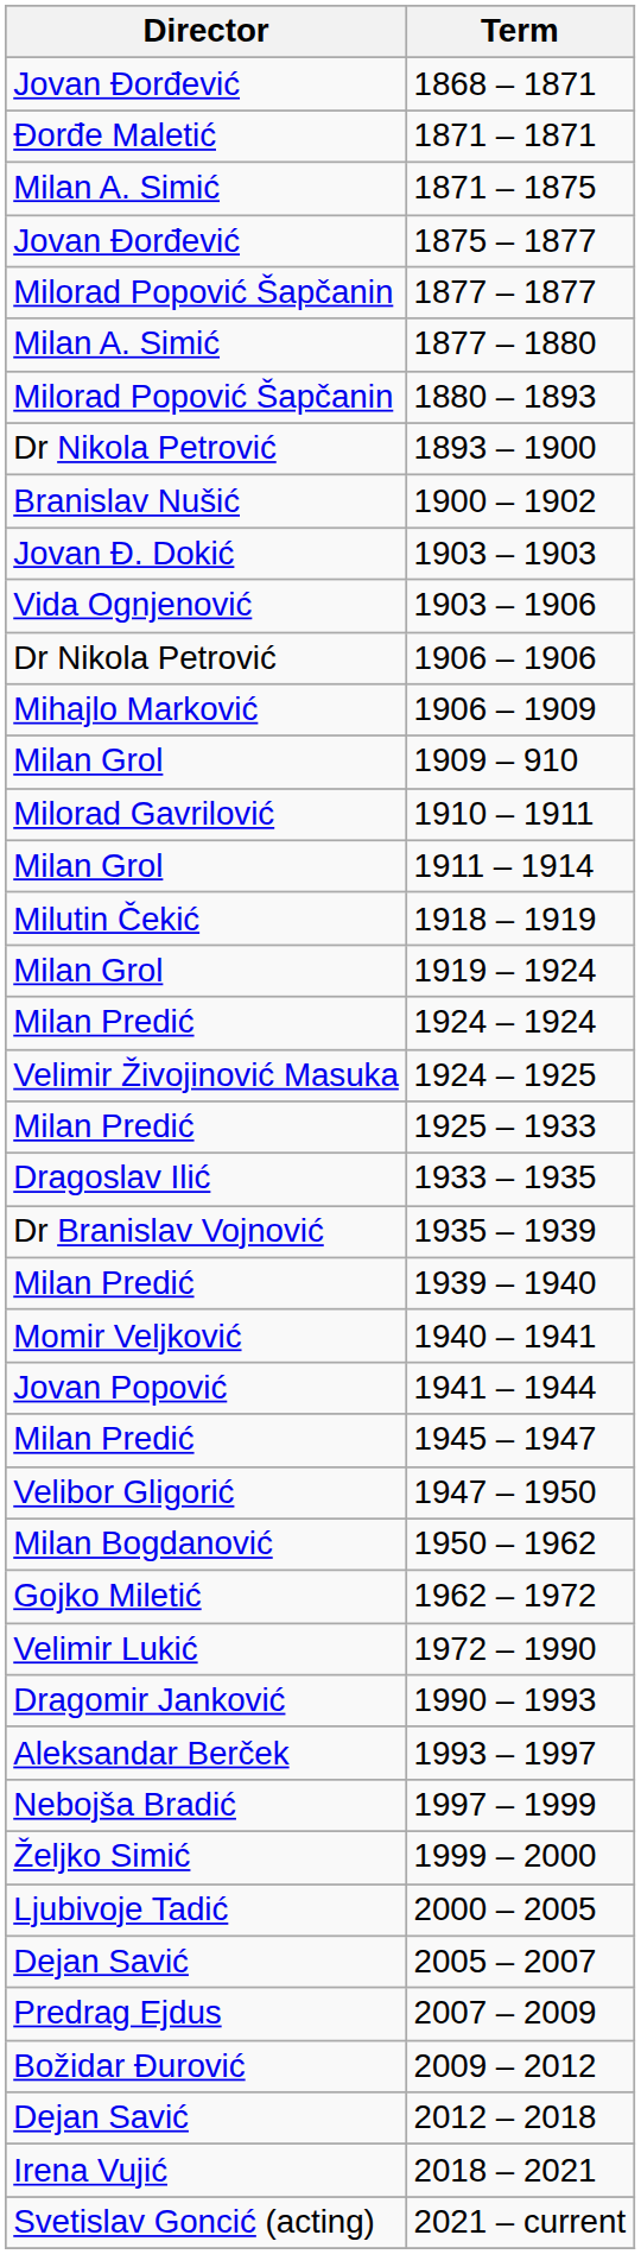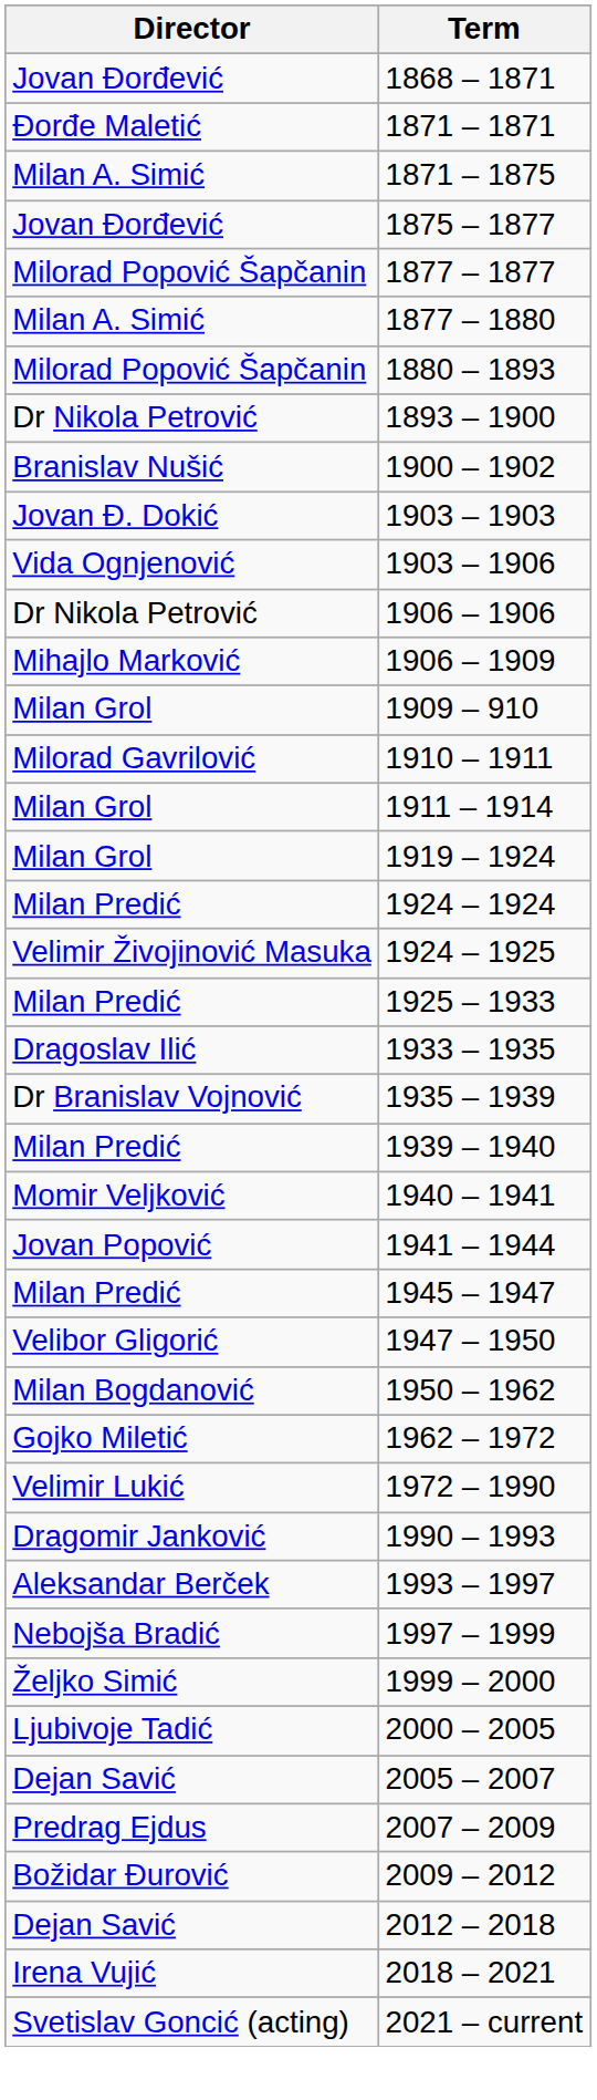- row: Milutin Čekić | 1918 – 1919
